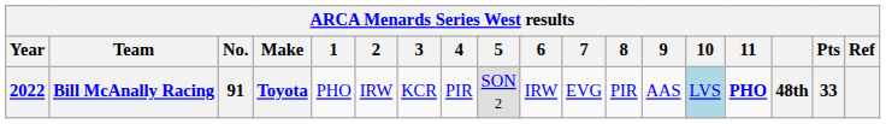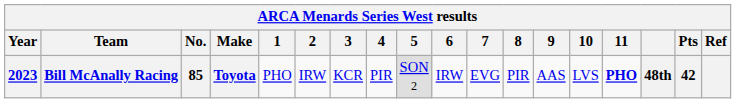Bill McAnally Racing | Year: 2022 -> 2023
Bill McAnally Racing | No.: 91 -> 85
Bill McAnally Racing | 10: lightblue background -> no background
Bill McAnally Racing | Pts: 33 -> 42
